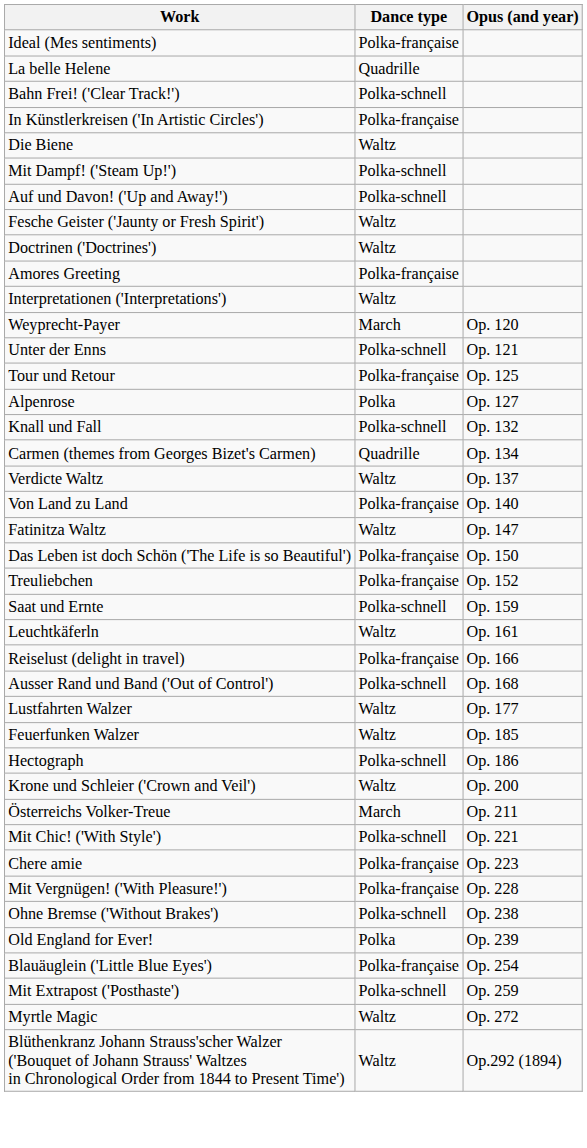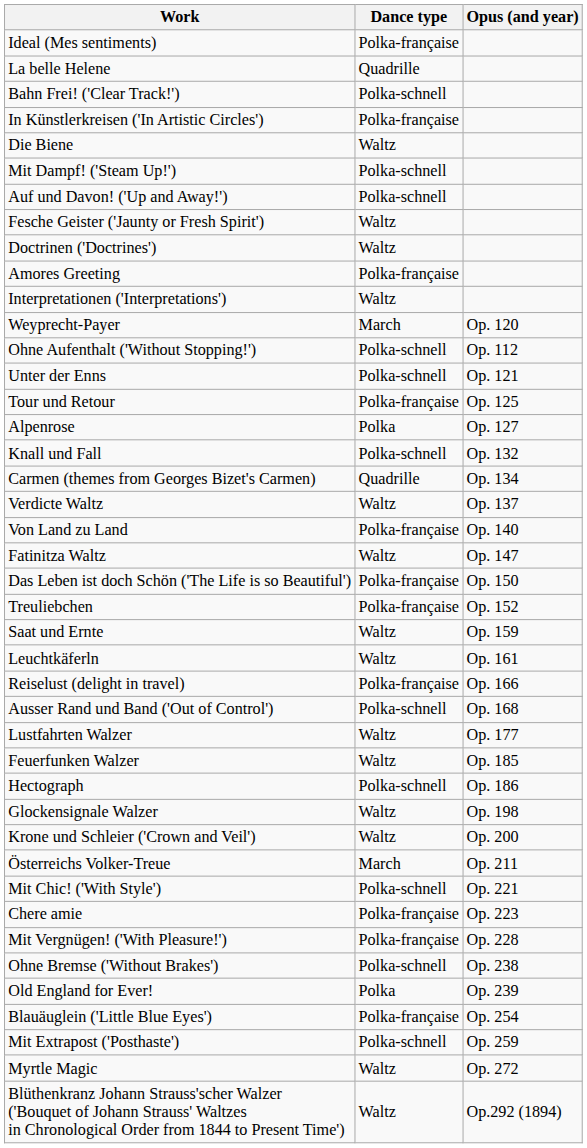+ row: Ohne Aufenthalt ('Without Stopping!') | Polka-schnell | Op. 112
Saat und Ernte | Dance type: Polka-schnell -> Waltz
+ row: Glockensignale Walzer | Waltz | Op. 198
